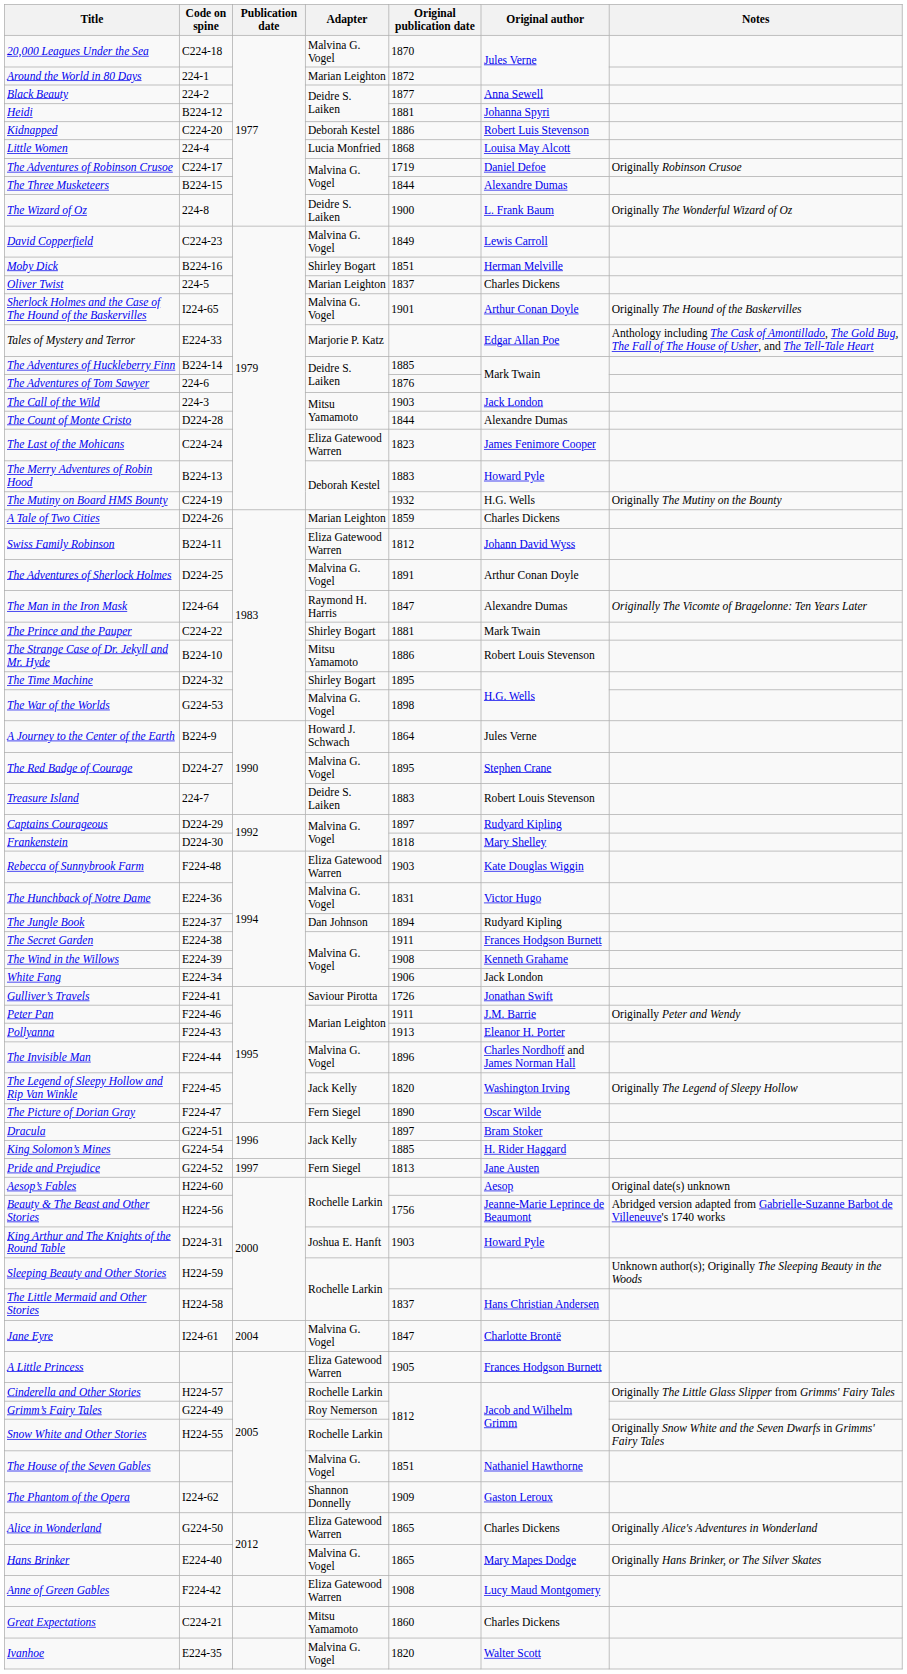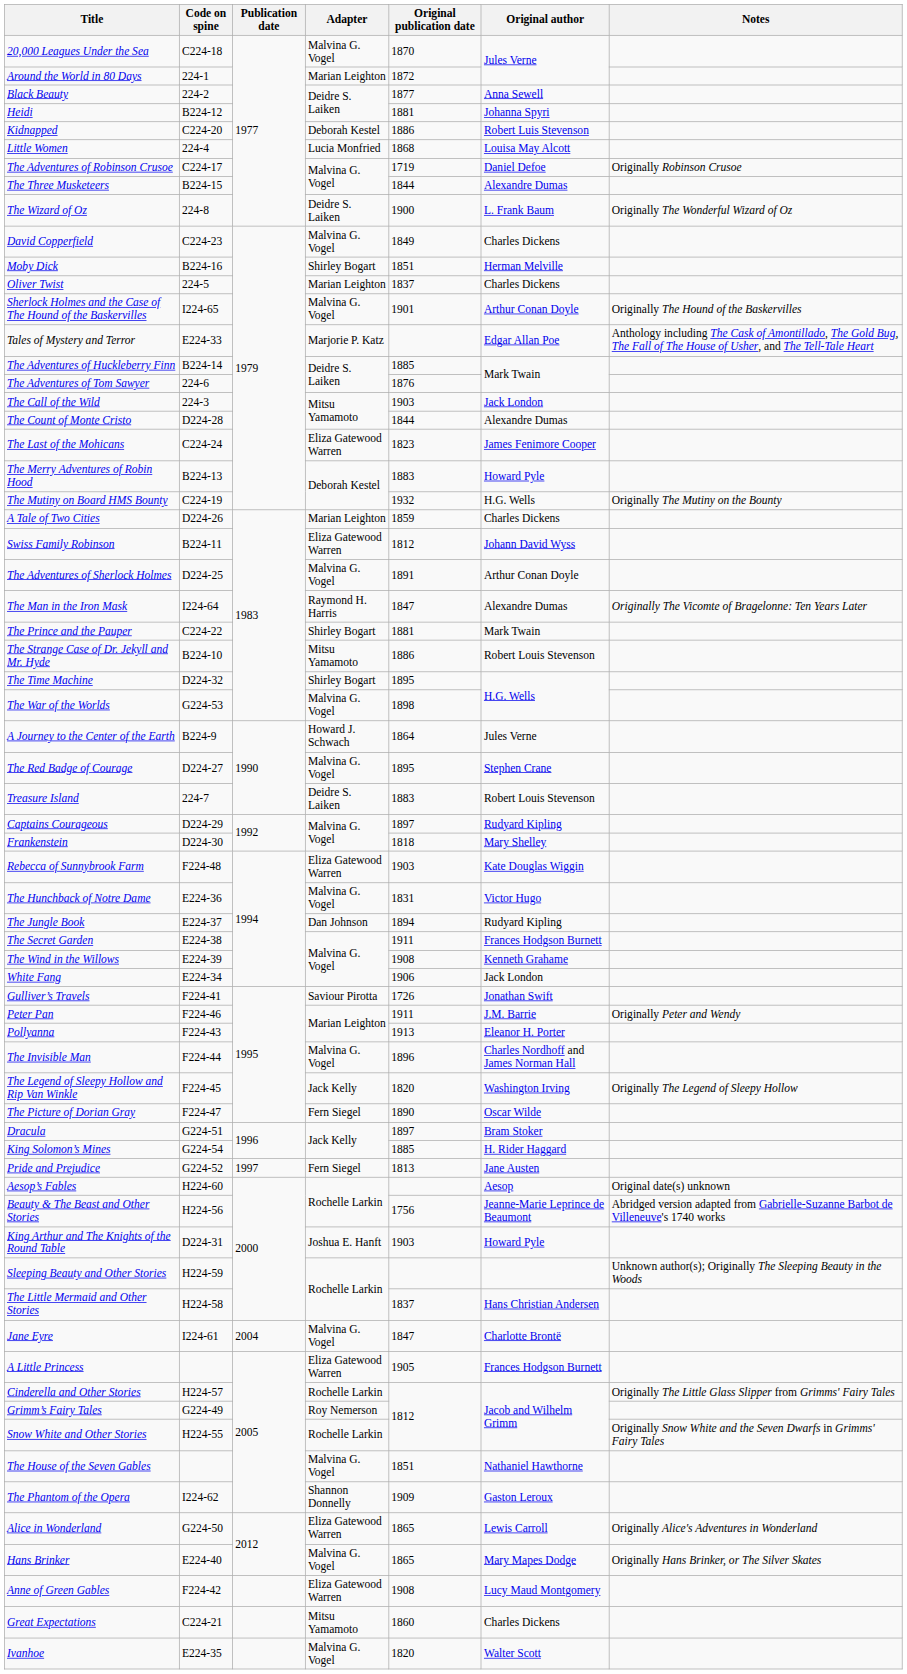David Copperfield | Original author: Lewis Carroll -> Charles Dickens
Alice in Wonderland | Original author: Charles Dickens -> Lewis Carroll
